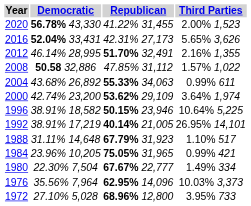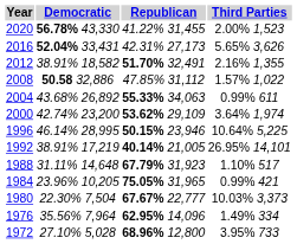2012 | Democratic: 46.14% 28,995 -> 38.91% 18,582
1996 | Democratic: 38.91% 18,582 -> 46.14% 28,995
1980 | Third Parties: 1.49% 334 -> 10.03% 3,373
1976 | Third Parties: 10.03% 3,373 -> 1.49% 334
